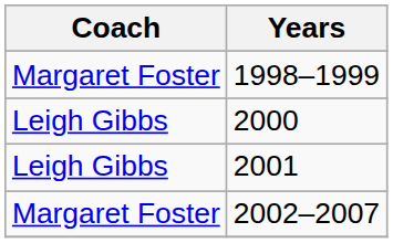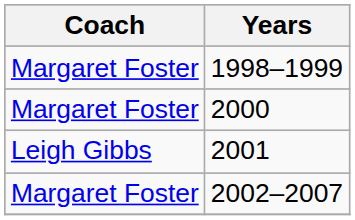2000 | Coach: Leigh Gibbs -> Margaret Foster
